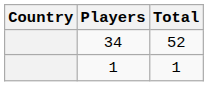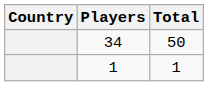34 | Total: 52 -> 50
